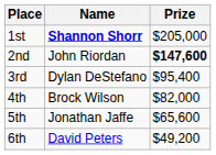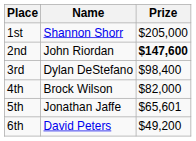1st | Name: bold -> normal
3rd | Prize: $95,400 -> $98,400
5th | Prize: $65,600 -> $65,601
